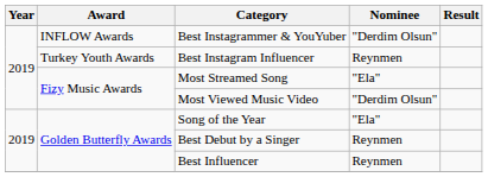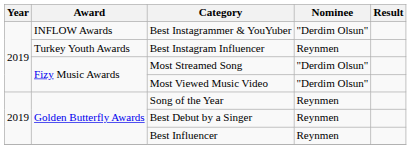Most Streamed Song | Nominee: "Ela" -> "Derdim Olsun"
Song of the Year | Nominee: "Ela" -> Reynmen
